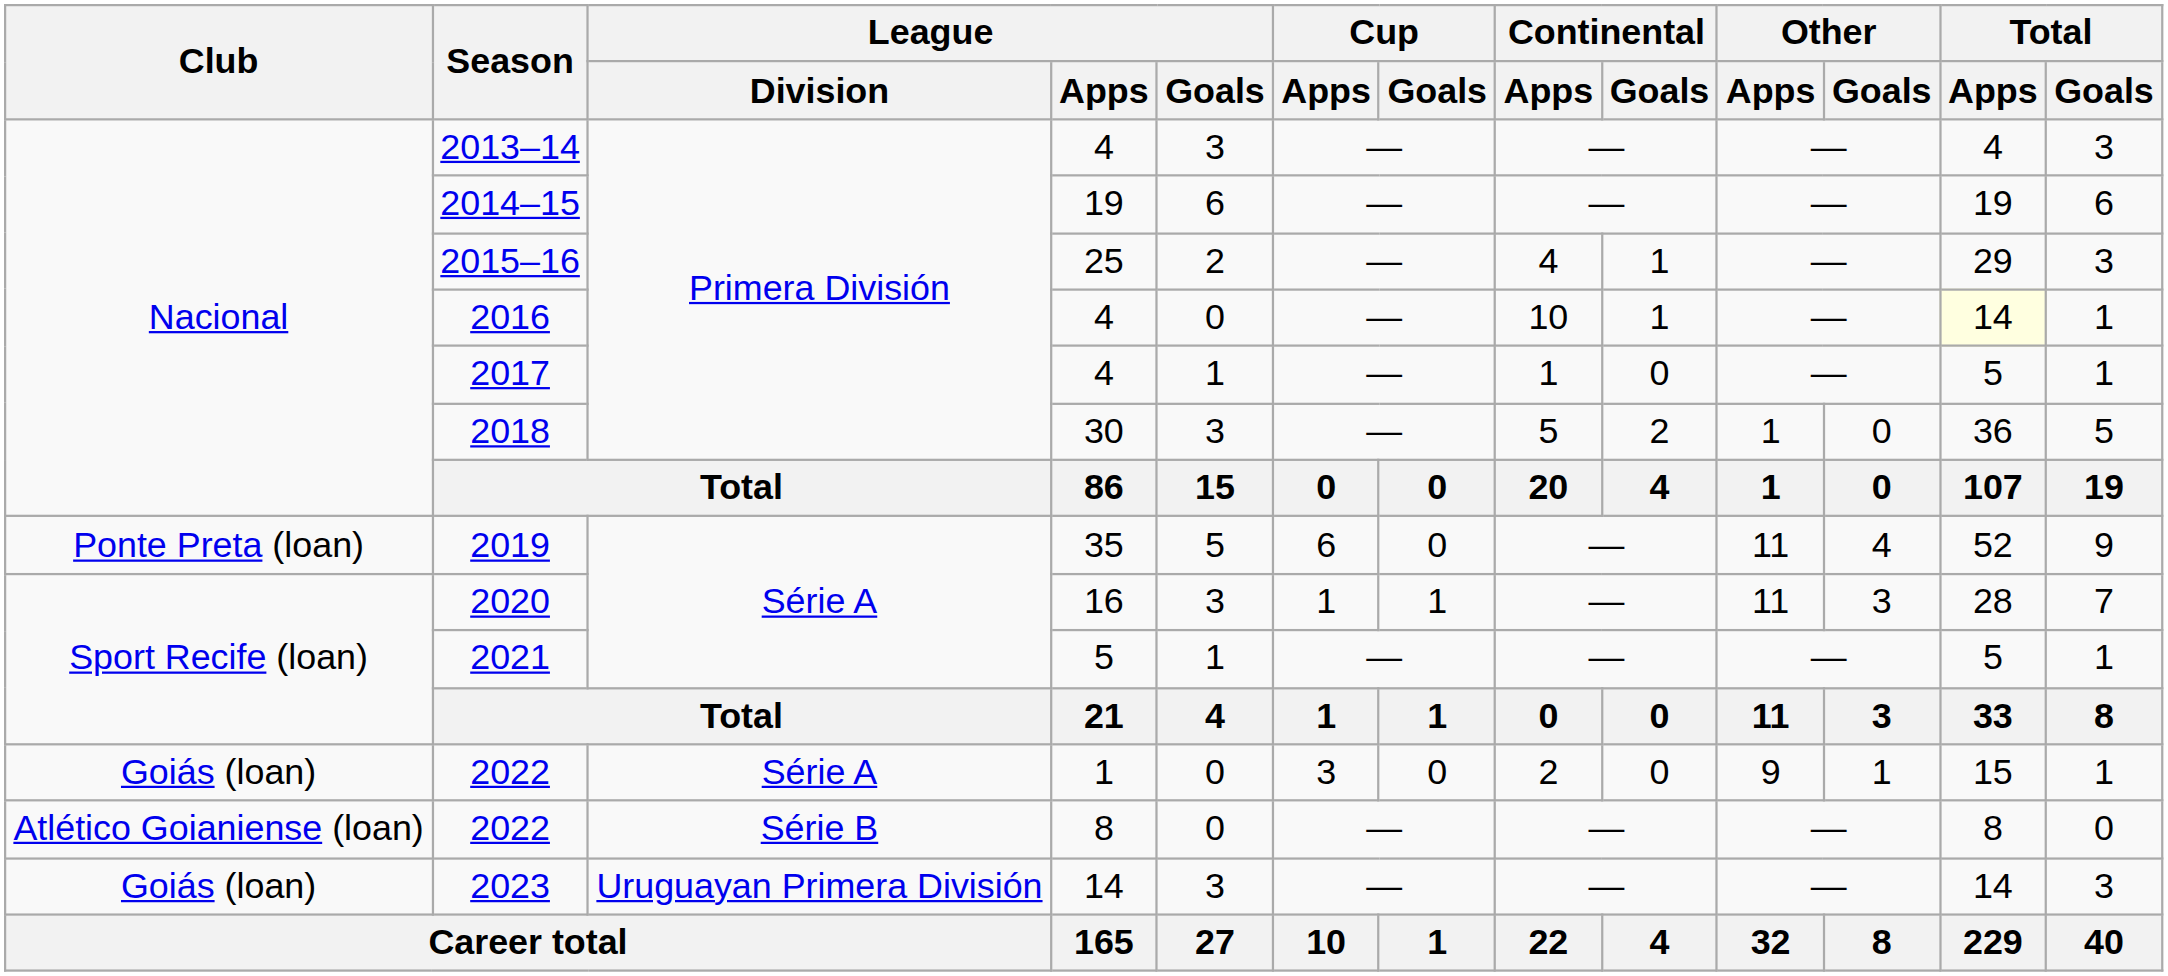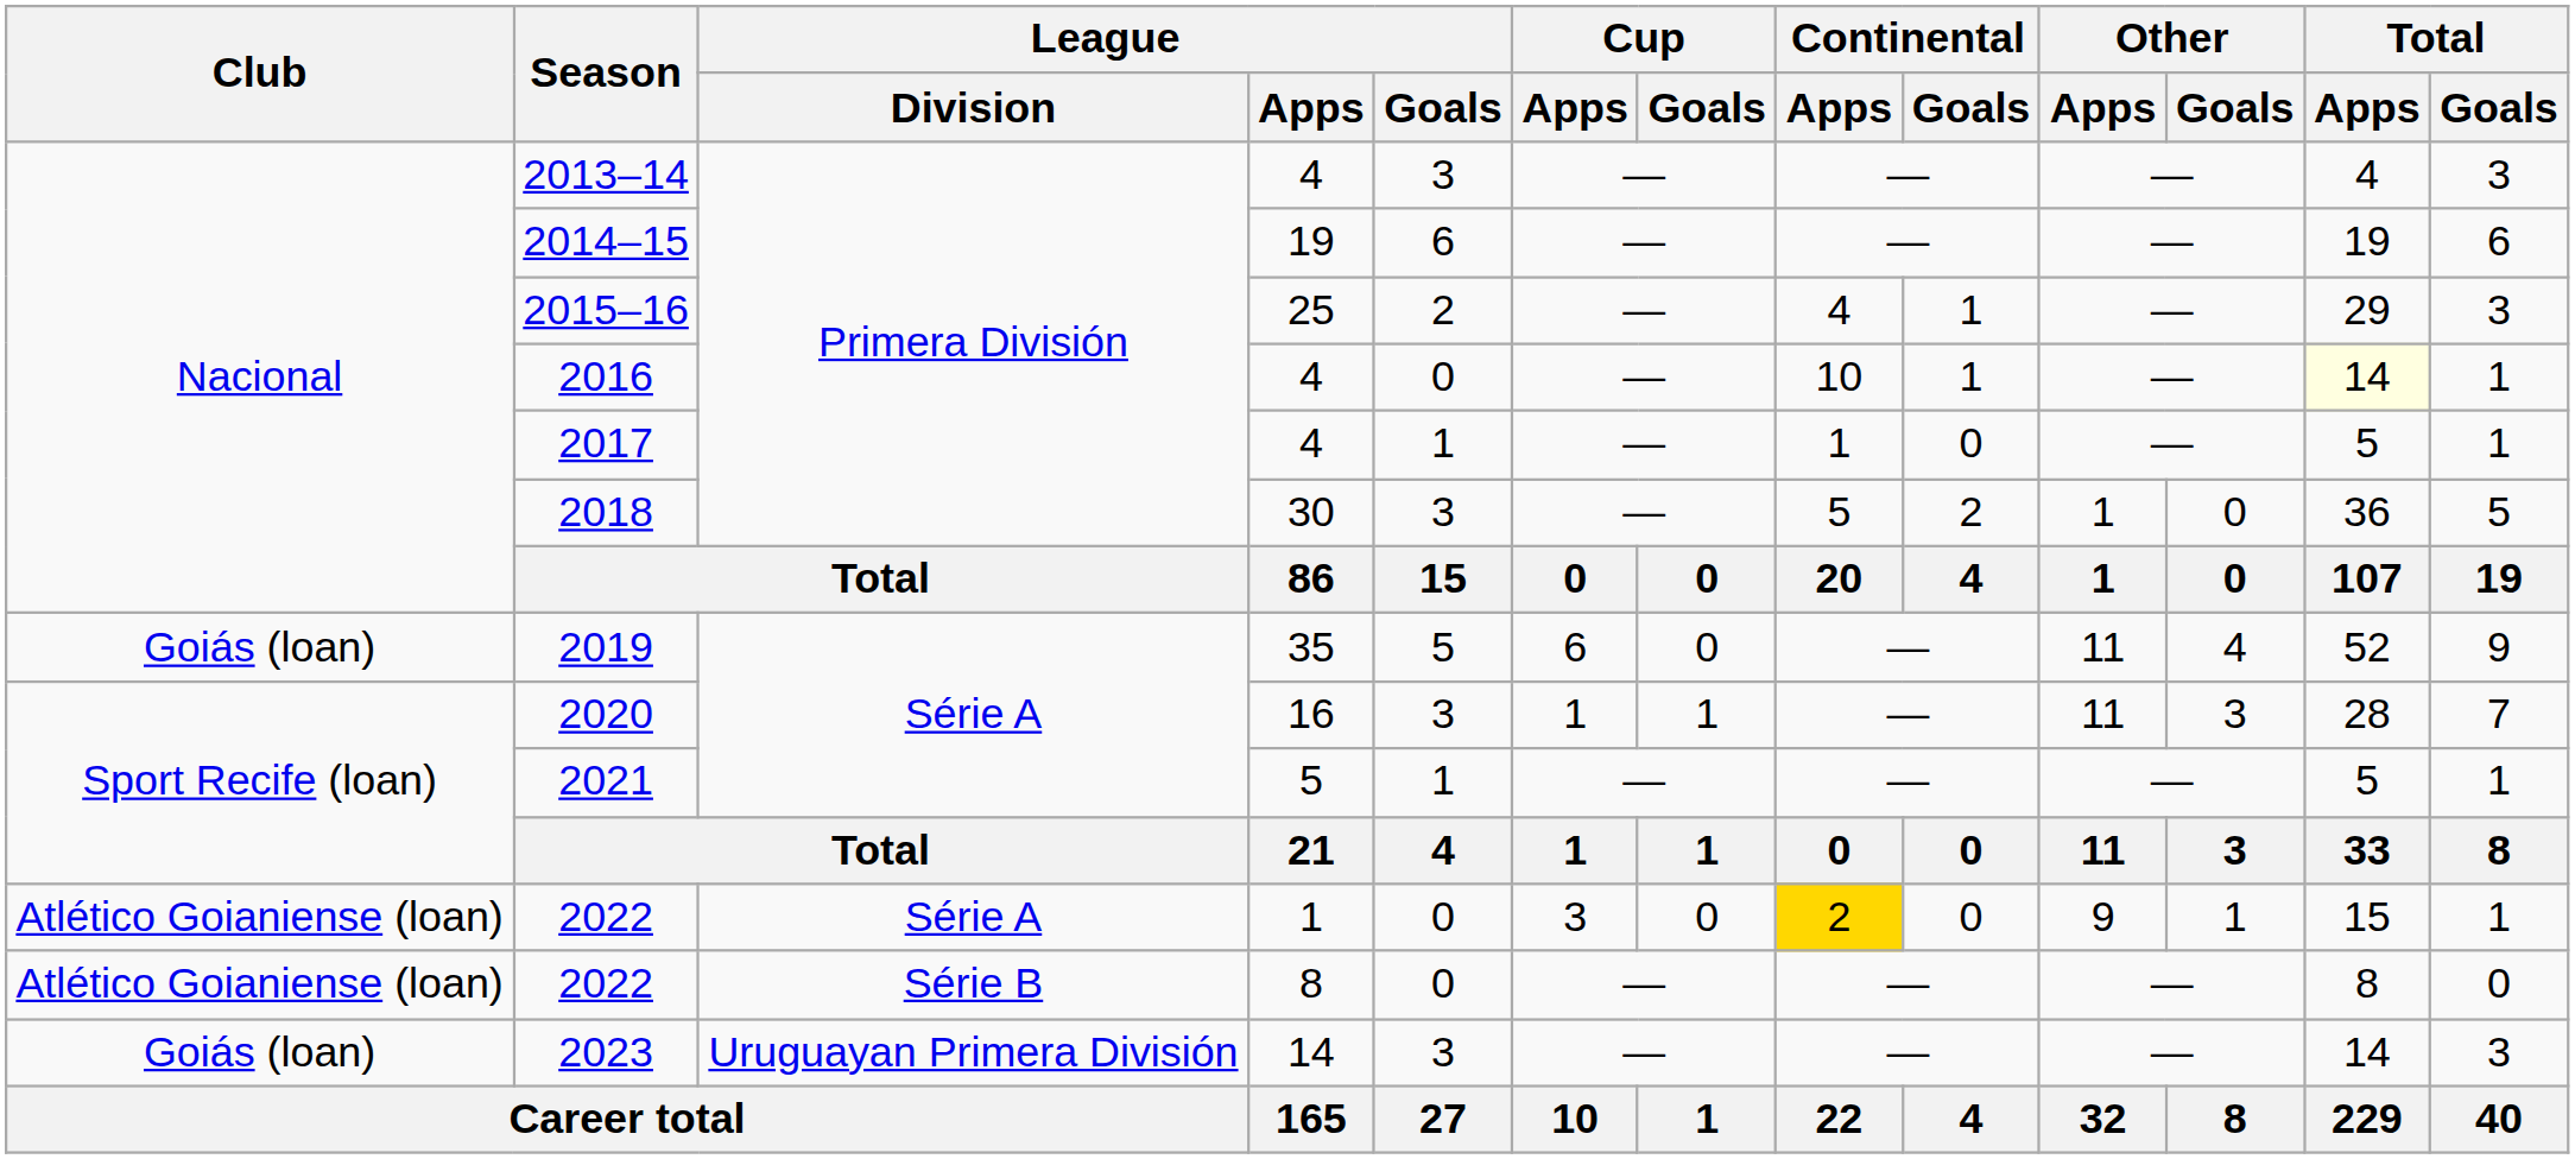2019 | Club: Ponte Preta (loan) -> Goiás (loan)
2022 / 1 | Club: Goiás (loan) -> Atlético Goianiense (loan)
2022 / 1 | Continental / Apps: no background -> gold background
